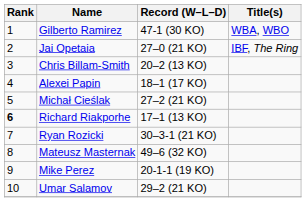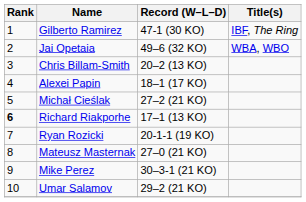Gilberto Ramirez | Title(s): WBA, WBO -> IBF, The Ring
Jai Opetaia | Record (W–L–D): 27–0 (21 KO) -> 49–6 (32 KO)
Jai Opetaia | Title(s): IBF, The Ring -> WBA, WBO
Ryan Rozicki | Record (W–L–D): 30–3-1 (21 KO) -> 20-1-1 (19 KO)
Mateusz Masternak | Record (W–L–D): 49–6 (32 KO) -> 27–0 (21 KO)
Mike Perez | Record (W–L–D): 20-1-1 (19 KO) -> 30–3-1 (21 KO)
